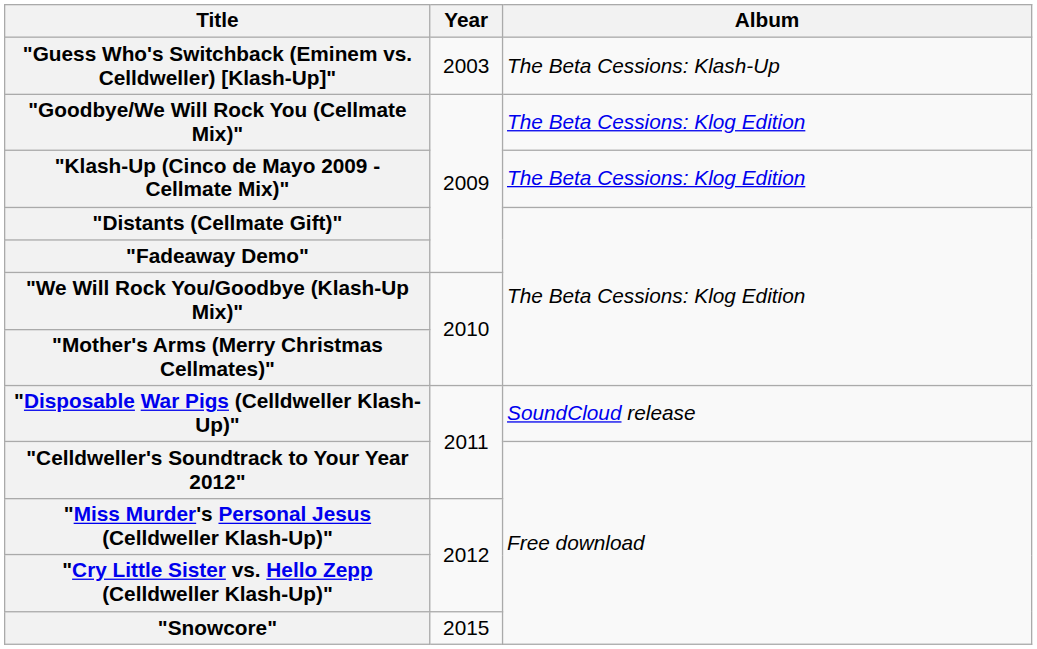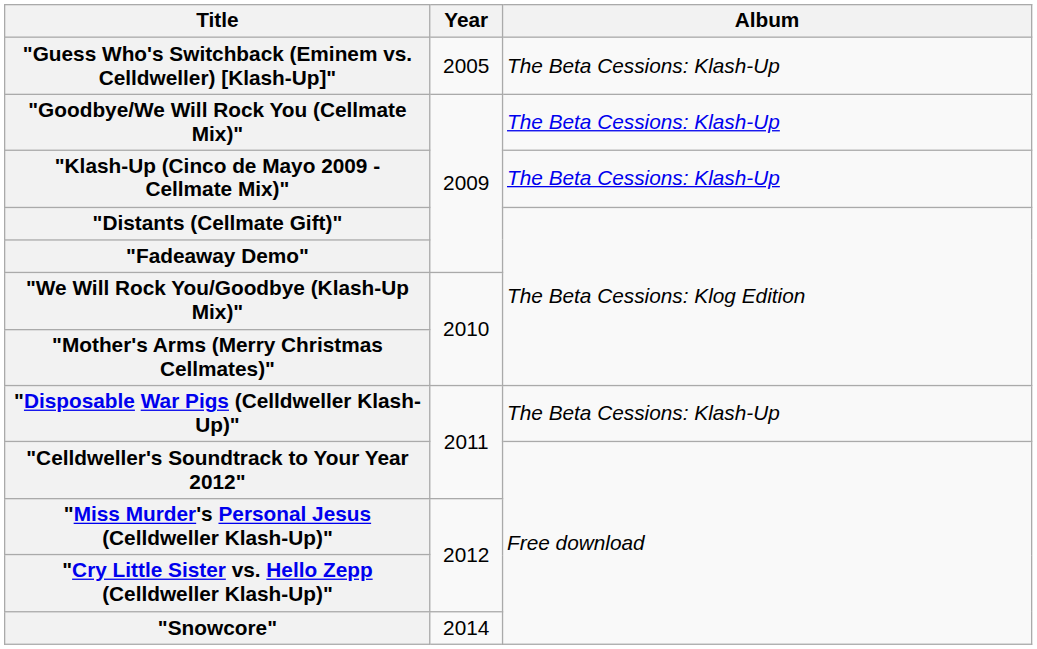"Guess Who's Switchback (Eminem vs. Celldweller) [Klash-Up]" | Year: 2003 -> 2005
"Goodbye/We Will Rock You (Cellmate Mix)" | Album: The Beta Cessions: Klog Edition -> The Beta Cessions: Klash-Up
"Klash-Up (Cinco de Mayo 2009 - Cellmate Mix)" | Album: The Beta Cessions: Klog Edition -> The Beta Cessions: Klash-Up
"Disposable War Pigs (Celldweller Klash-Up)" | Album: SoundCloud release -> The Beta Cessions: Klash-Up
"Snowcore" | Year: 2015 -> 2014
